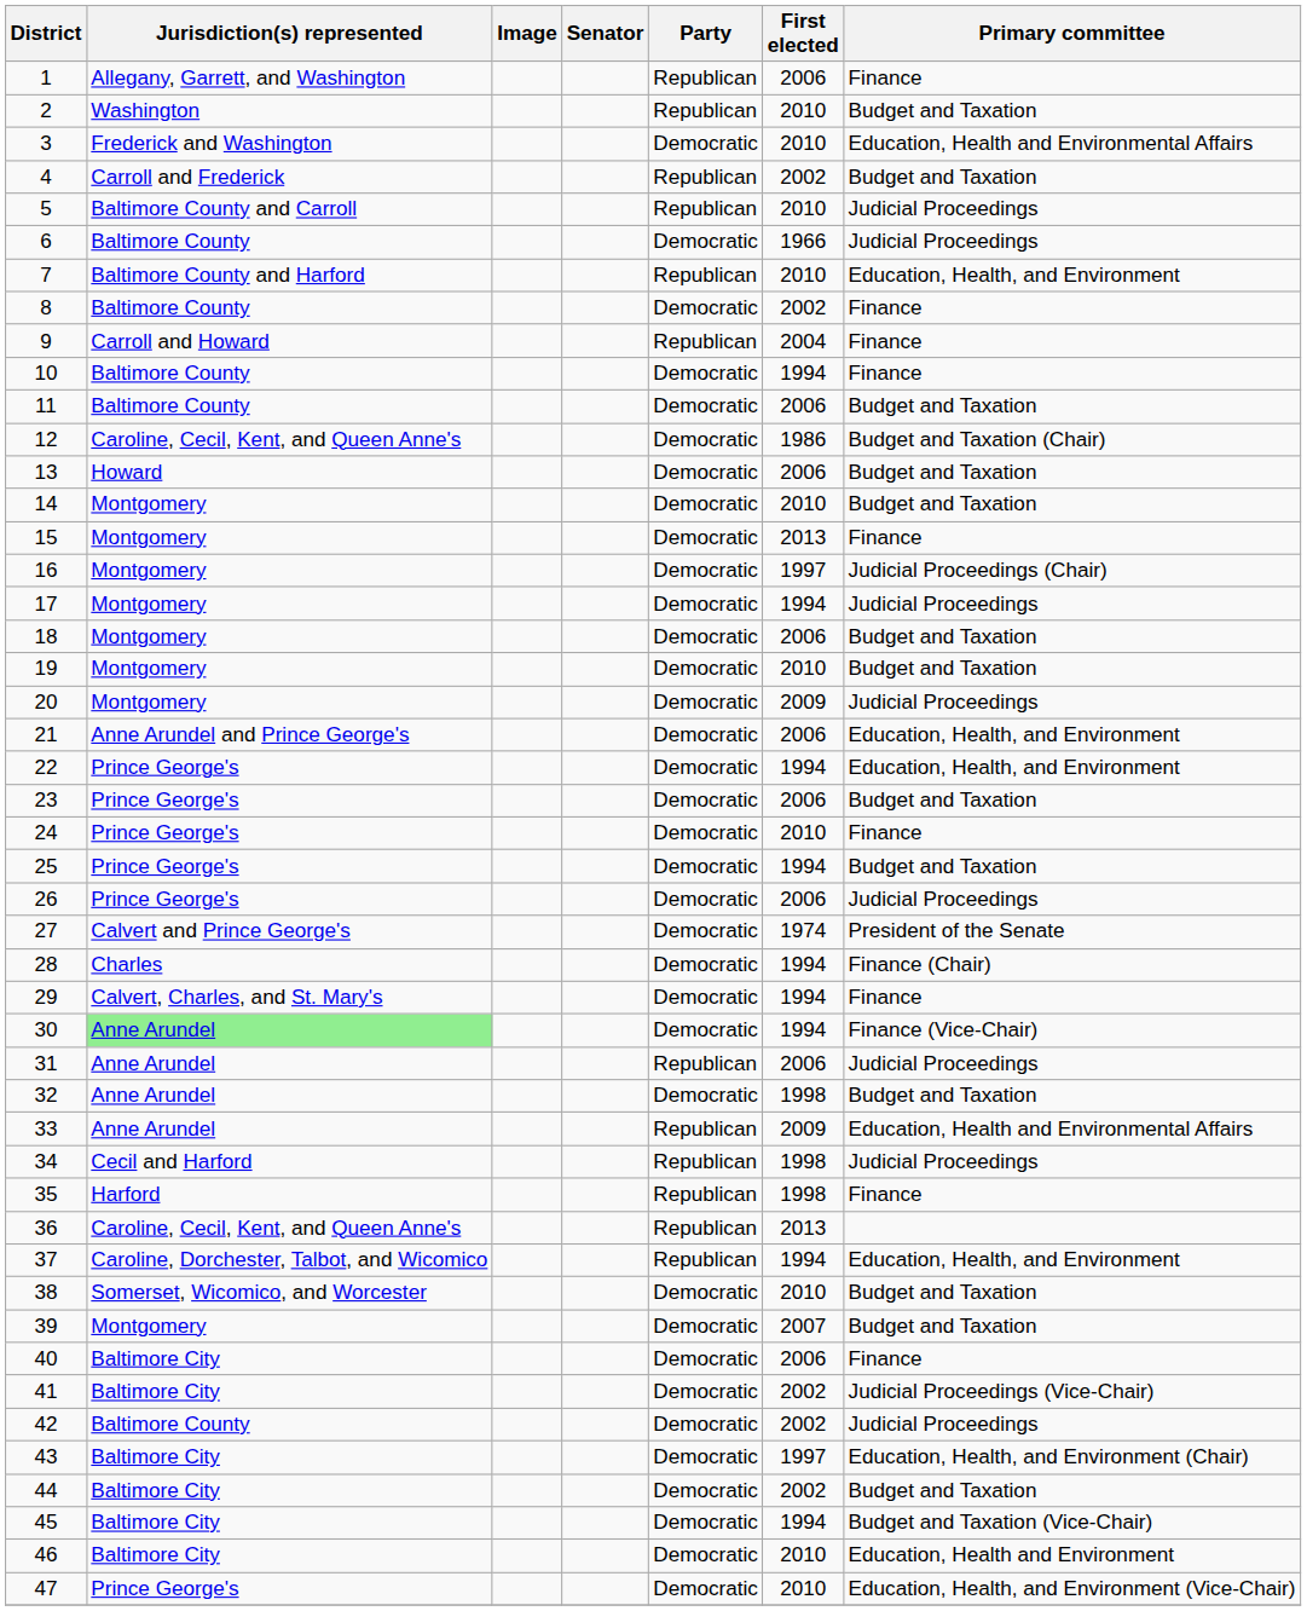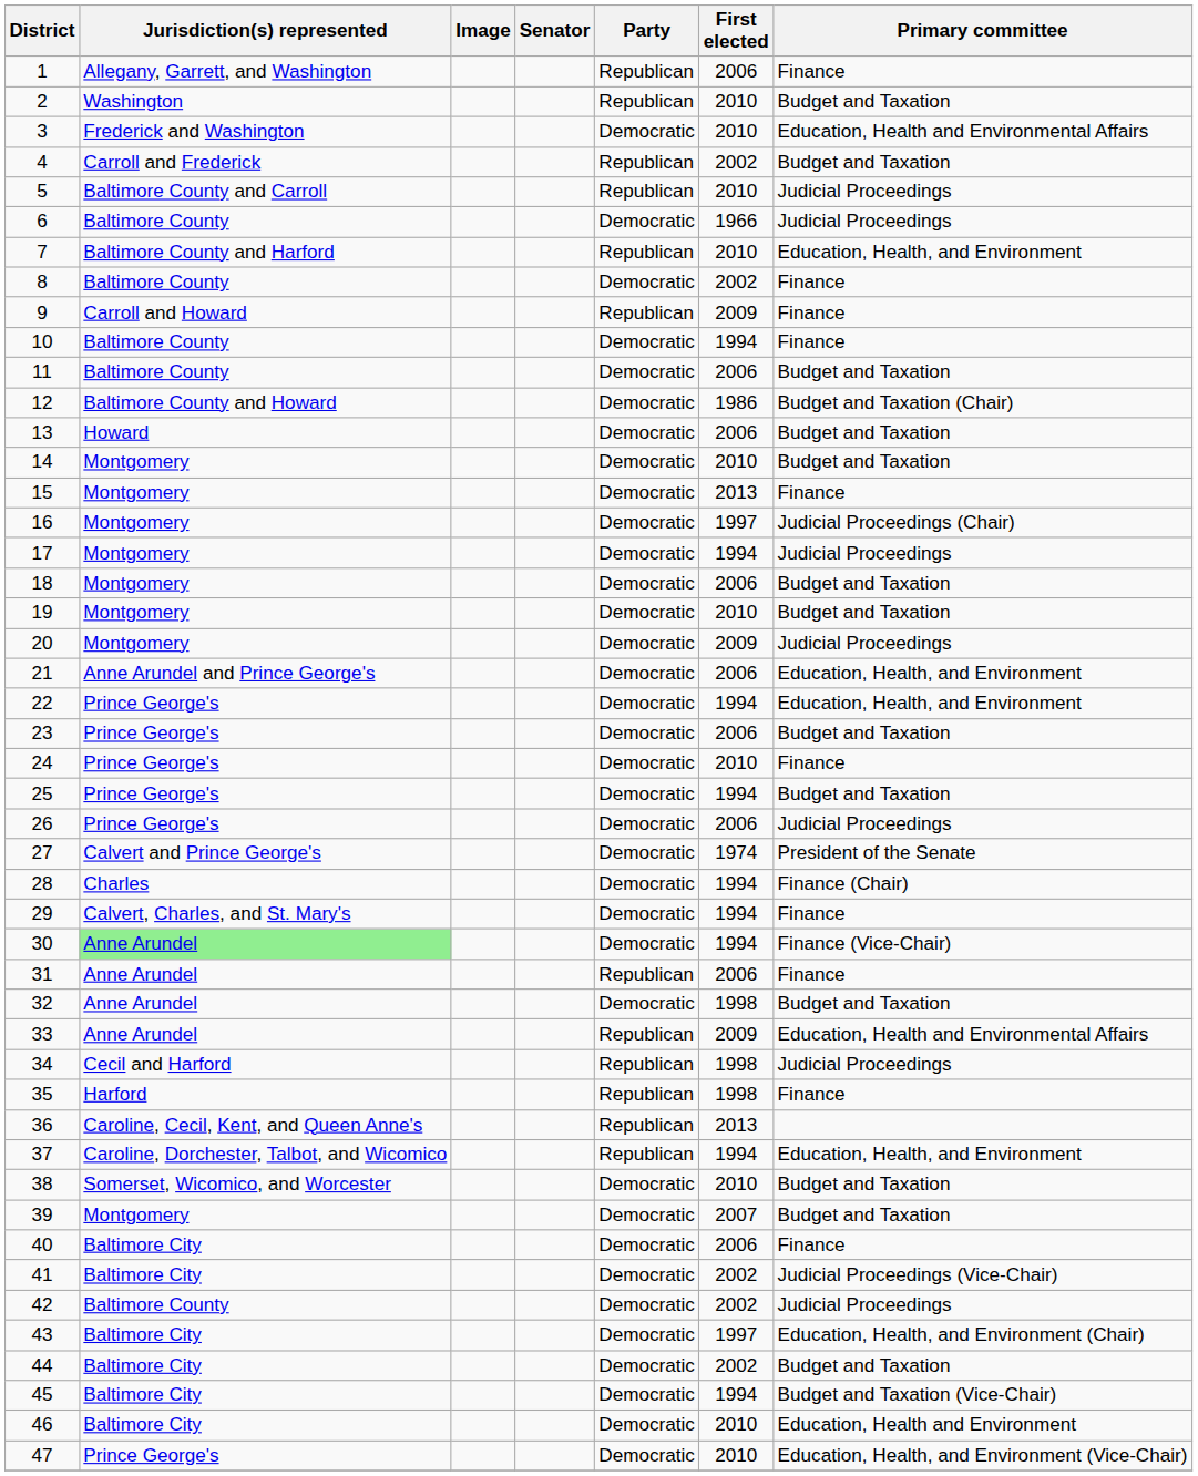9 | First elected: 2004 -> 2009
12 | Jurisdiction(s) represented: Caroline, Cecil, Kent, and Queen Anne's -> Baltimore County and Howard
31 | Primary committee: Judicial Proceedings -> Finance
